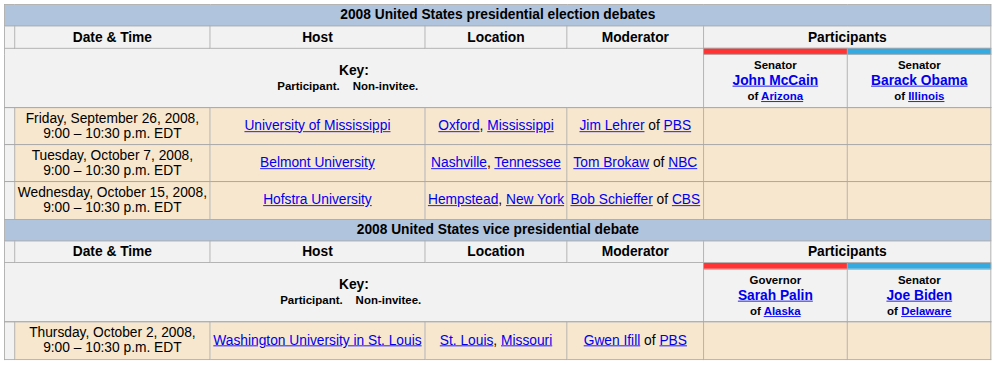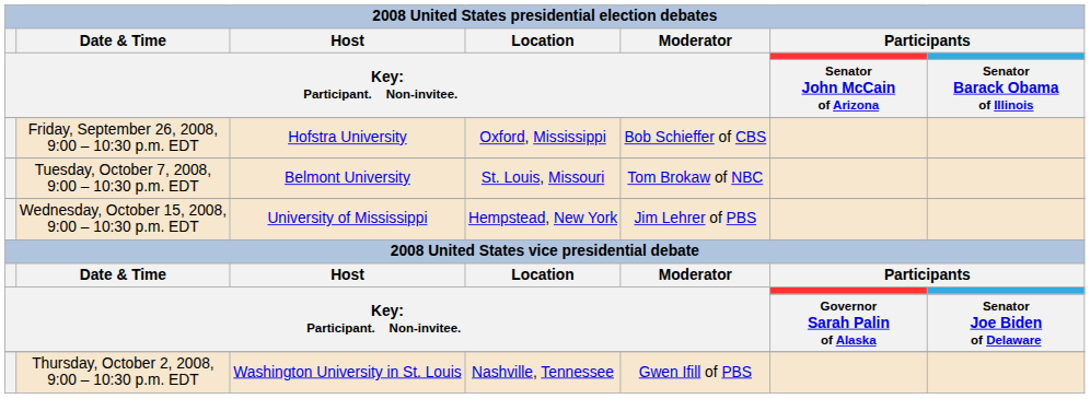Friday, September 26, 2008, 9:00 – 10:30 p.m. EDT | column 3: University of Mississippi -> Hofstra University
Friday, September 26, 2008, 9:00 – 10:30 p.m. EDT | column 5: Jim Lehrer of PBS -> Bob Schieffer of CBS
Tuesday, October 7, 2008, 9:00 – 10:30 p.m. EDT | column 4: Nashville, Tennessee -> St. Louis, Missouri
Wednesday, October 15, 2008, 9:00 – 10:30 p.m. EDT | column 3: Hofstra University -> University of Mississippi
Wednesday, October 15, 2008, 9:00 – 10:30 p.m. EDT | column 5: Bob Schieffer of CBS -> Jim Lehrer of PBS
Thursday, October 2, 2008, 9:00 – 10:30 p.m. EDT | column 4: St. Louis, Missouri -> Nashville, Tennessee
